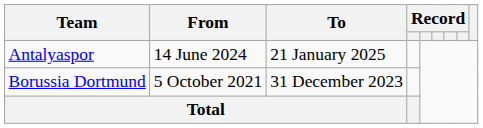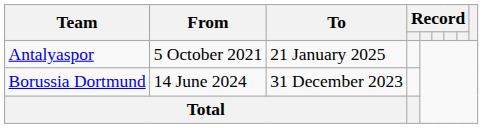Antalyaspor | From: 14 June 2024 -> 5 October 2021
Borussia Dortmund | From: 5 October 2021 -> 14 June 2024
